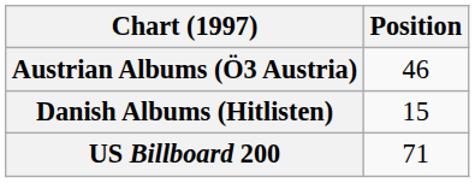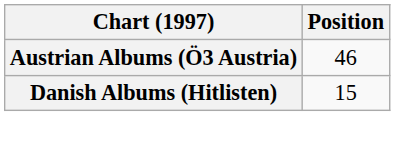- row: US Billboard 200 | 71
